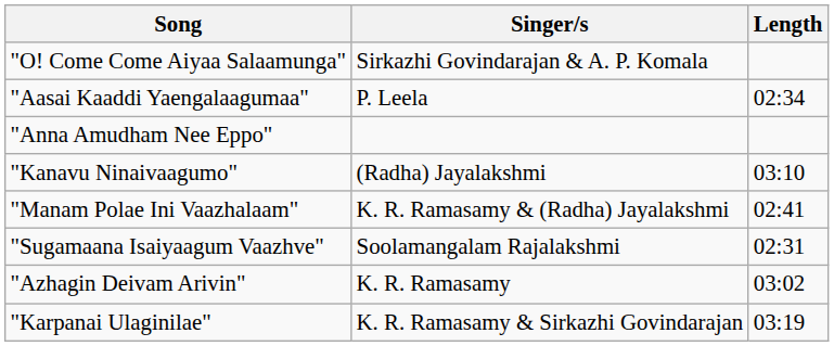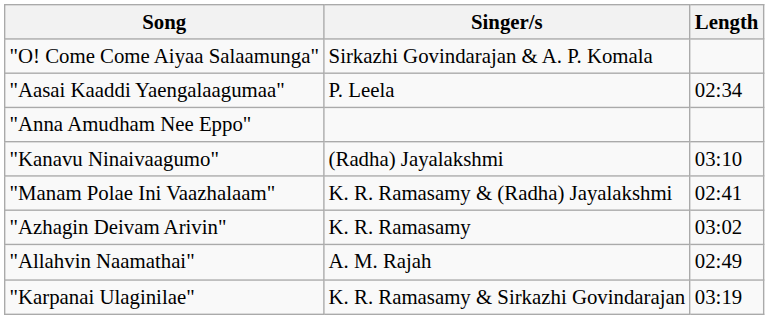- row: "Sugamaana Isaiyaagum Vaazhve" | Soolamangalam Rajalakshmi | 02:31
+ row: "Allahvin Naamathai" | A. M. Rajah | 02:49
